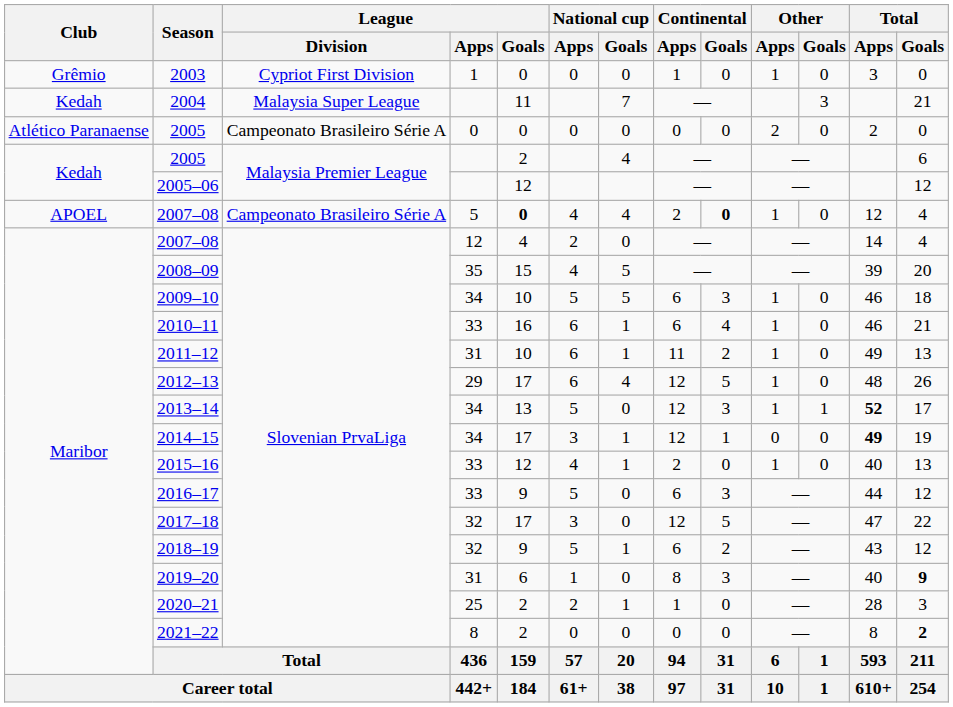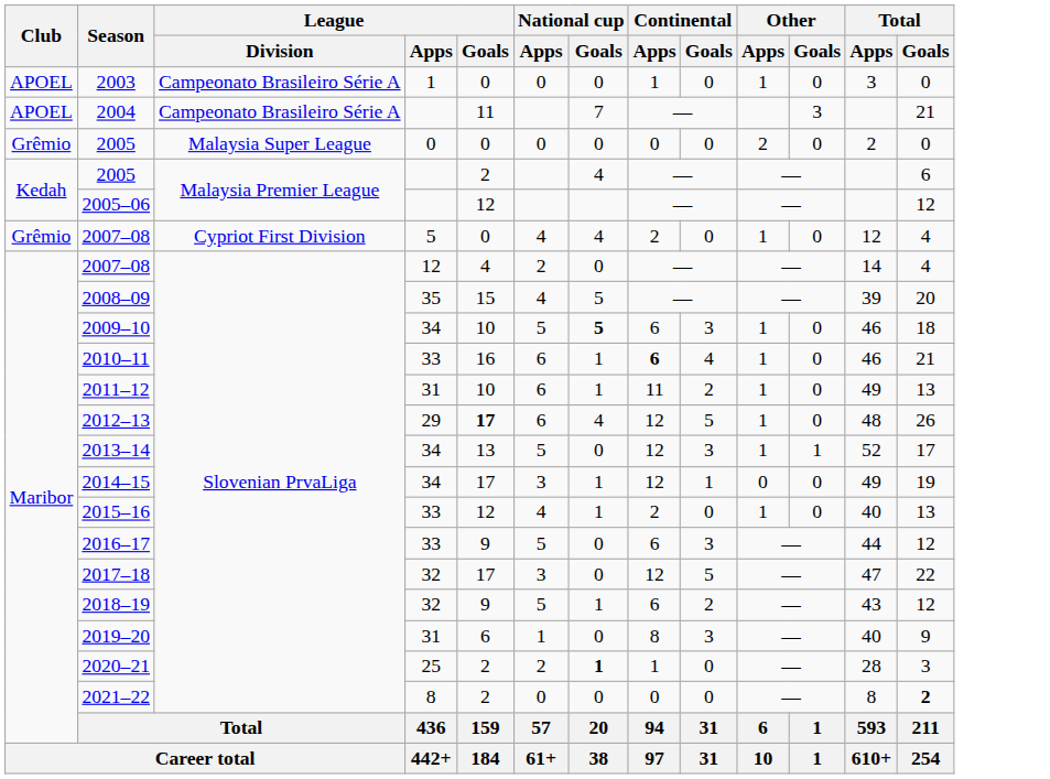2003 | Club: Grêmio -> APOEL
2003 | League / Division: Cypriot First Division -> Campeonato Brasileiro Série A
2004 | Club: Kedah -> APOEL
2004 | League / Division: Malaysia Super League -> Campeonato Brasileiro Série A
2005 / 0 | Club: Atlético Paranaense -> Grêmio
2005 / 0 | League / Division: Campeonato Brasileiro Série A -> Malaysia Super League
2007–08 / 5 | Club: APOEL -> Grêmio
2007–08 / 5 | League / Division: Campeonato Brasileiro Série A -> Cypriot First Division
2007–08 / 5 | League / Goals: bold -> normal
2007–08 / 5 | Continental / Goals: bold -> normal
2009–10 | National cup / Goals: normal -> bold
2010–11 | Continental / Apps: normal -> bold
2012–13 | League / Goals: normal -> bold
2013–14 | Total / Apps: bold -> normal
2014–15 | Total / Apps: bold -> normal
2019–20 | Total / Goals: bold -> normal
2020–21 | National cup / Goals: normal -> bold
